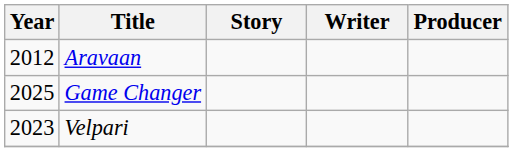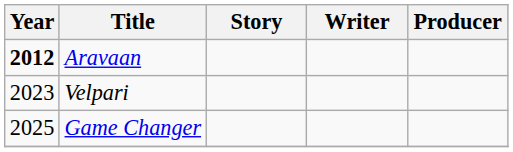Aravaan | Year: normal -> bold
rows swapped: Game Changer <-> Velpari
